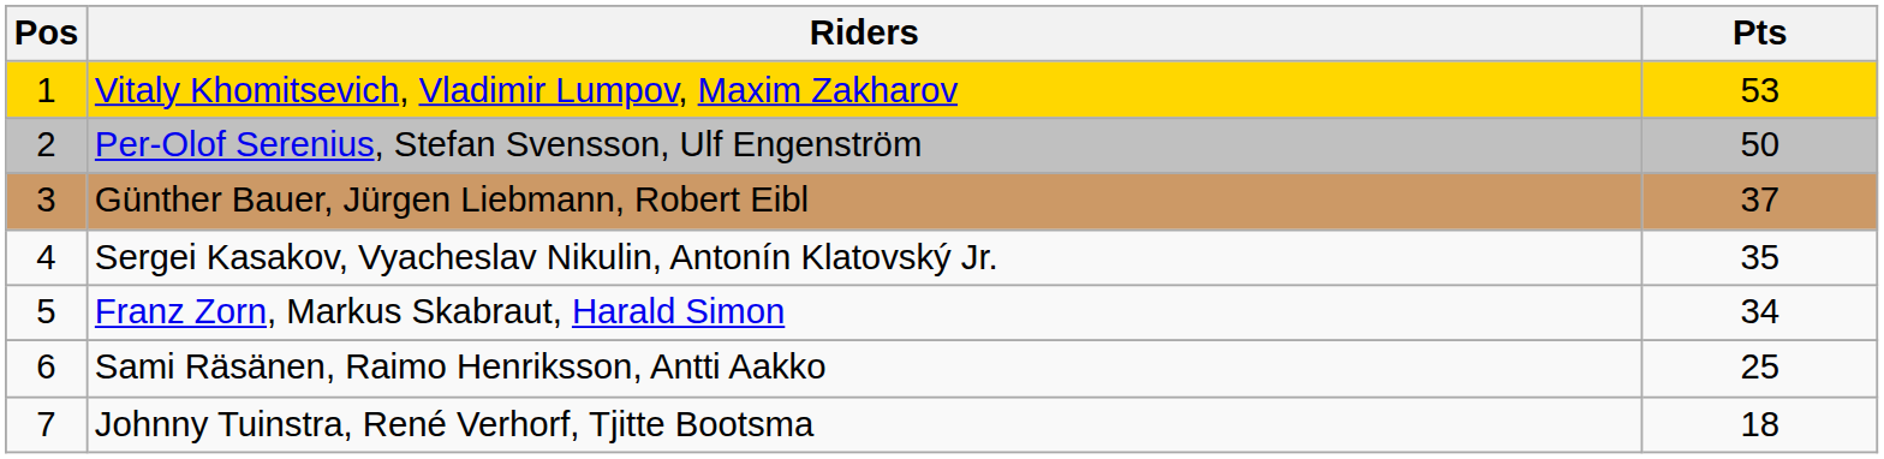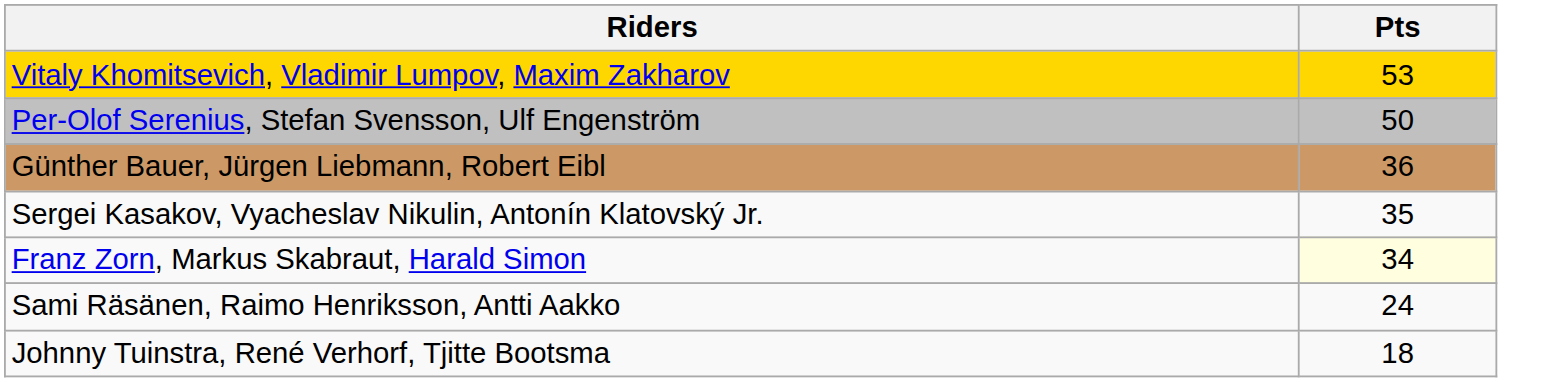- column: Pos | 1 | 2 | 3 | 4 | 5 | 6 | 7
Günther Bauer, Jürgen Liebmann, Robert Eibl | Pts: 37 -> 36
Franz Zorn, Markus Skabraut, Harald Simon | Pts: no background -> lightyellow background
Sami Räsänen, Raimo Henriksson, Antti Aakko | Pts: 25 -> 24
